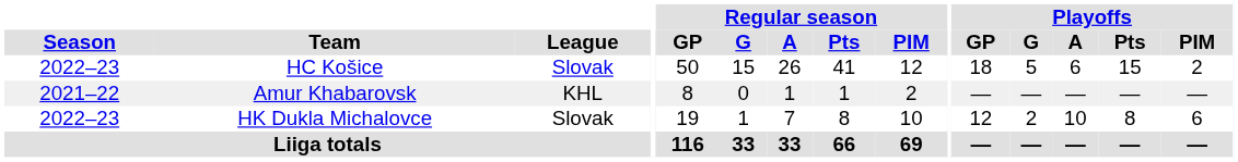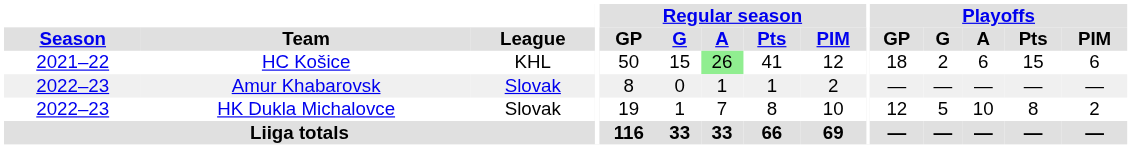HC Košice | Season: 2022–23 -> 2021–22
HC Košice | League: Slovak -> KHL
HC Košice | Regular season / A: no background -> lightgreen background
HC Košice | Playoffs / G: 5 -> 2
HC Košice | Playoffs / PIM: 2 -> 6
Amur Khabarovsk | Season: 2021–22 -> 2022–23
Amur Khabarovsk | League: KHL -> Slovak
HK Dukla Michalovce | Playoffs / G: 2 -> 5
HK Dukla Michalovce | Playoffs / PIM: 6 -> 2
